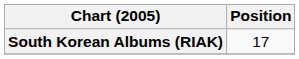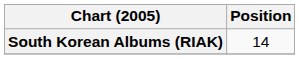South Korean Albums (RIAK) | Position: 17 -> 14
